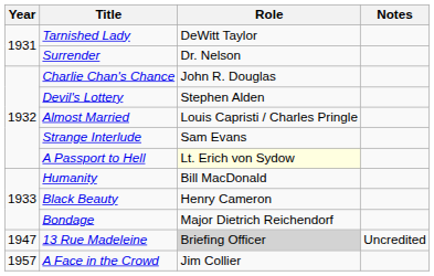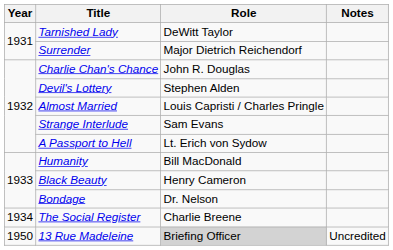Surrender | Role: Dr. Nelson -> Major Dietrich Reichendorf
A Passport to Hell | Role: lightyellow background -> no background
Bondage | Role: Major Dietrich Reichendorf -> Dr. Nelson
+ row: 1934 | The Social Register | Charlie Breene
13 Rue Madeleine | Year: 1947 -> 1950
- row: 1957 | A Face in the Crowd | Jim Collier
